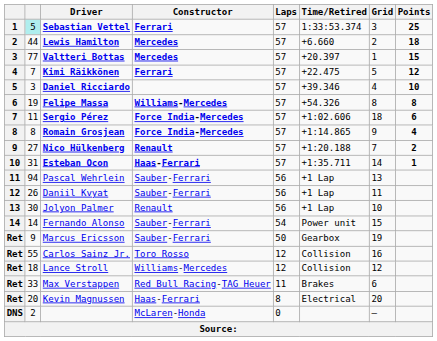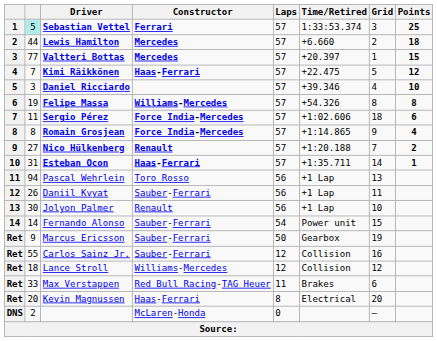Kimi Räikkönen | Constructor: Ferrari -> Haas-Ferrari
Pascal Wehrlein | Constructor: Sauber-Ferrari -> Toro Rosso
Carlos Sainz Jr. | Constructor: Toro Rosso -> Sauber-Ferrari
